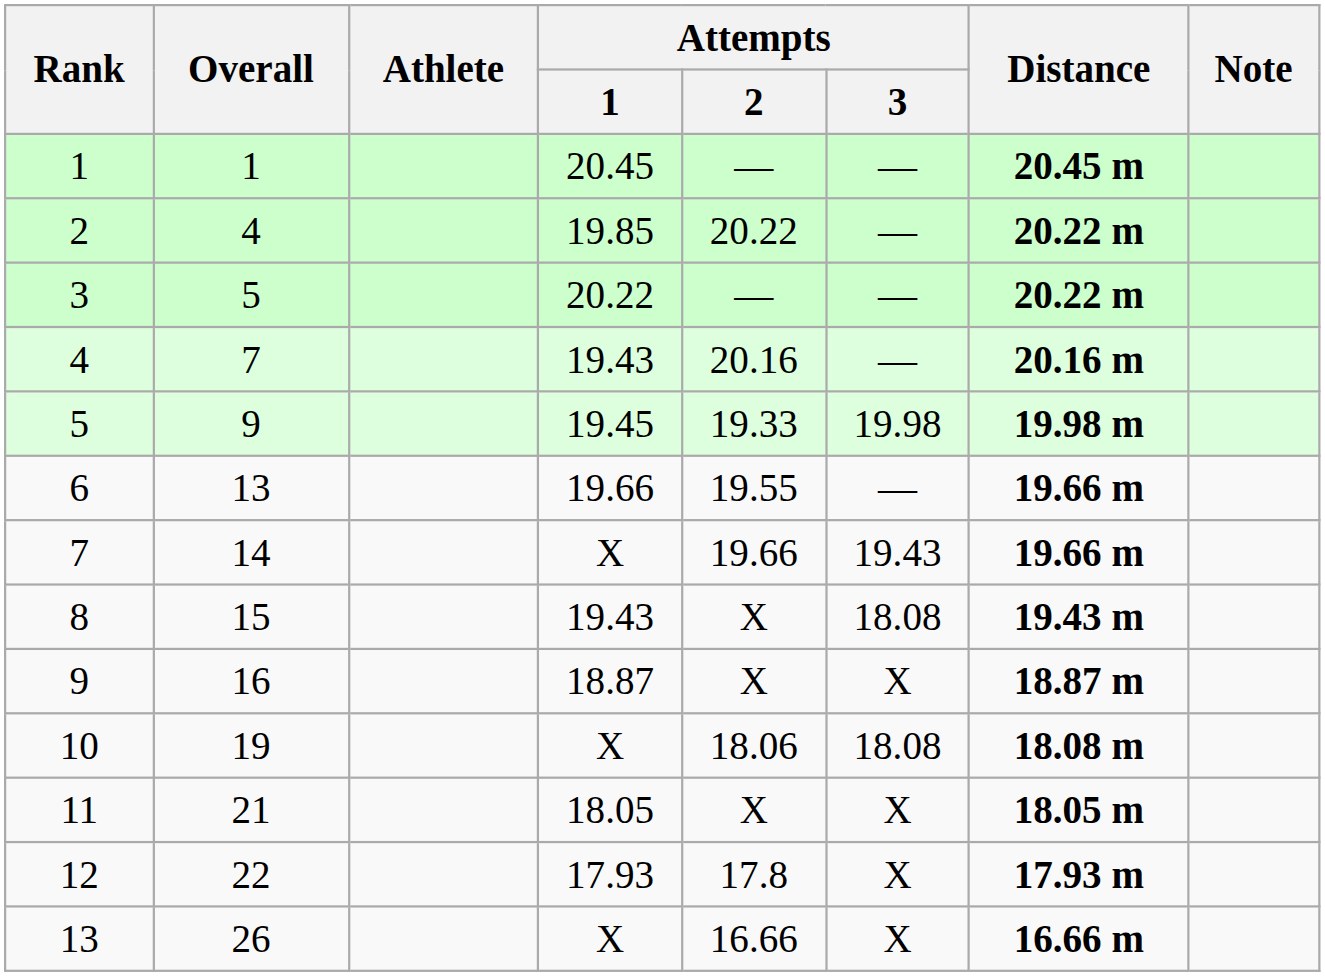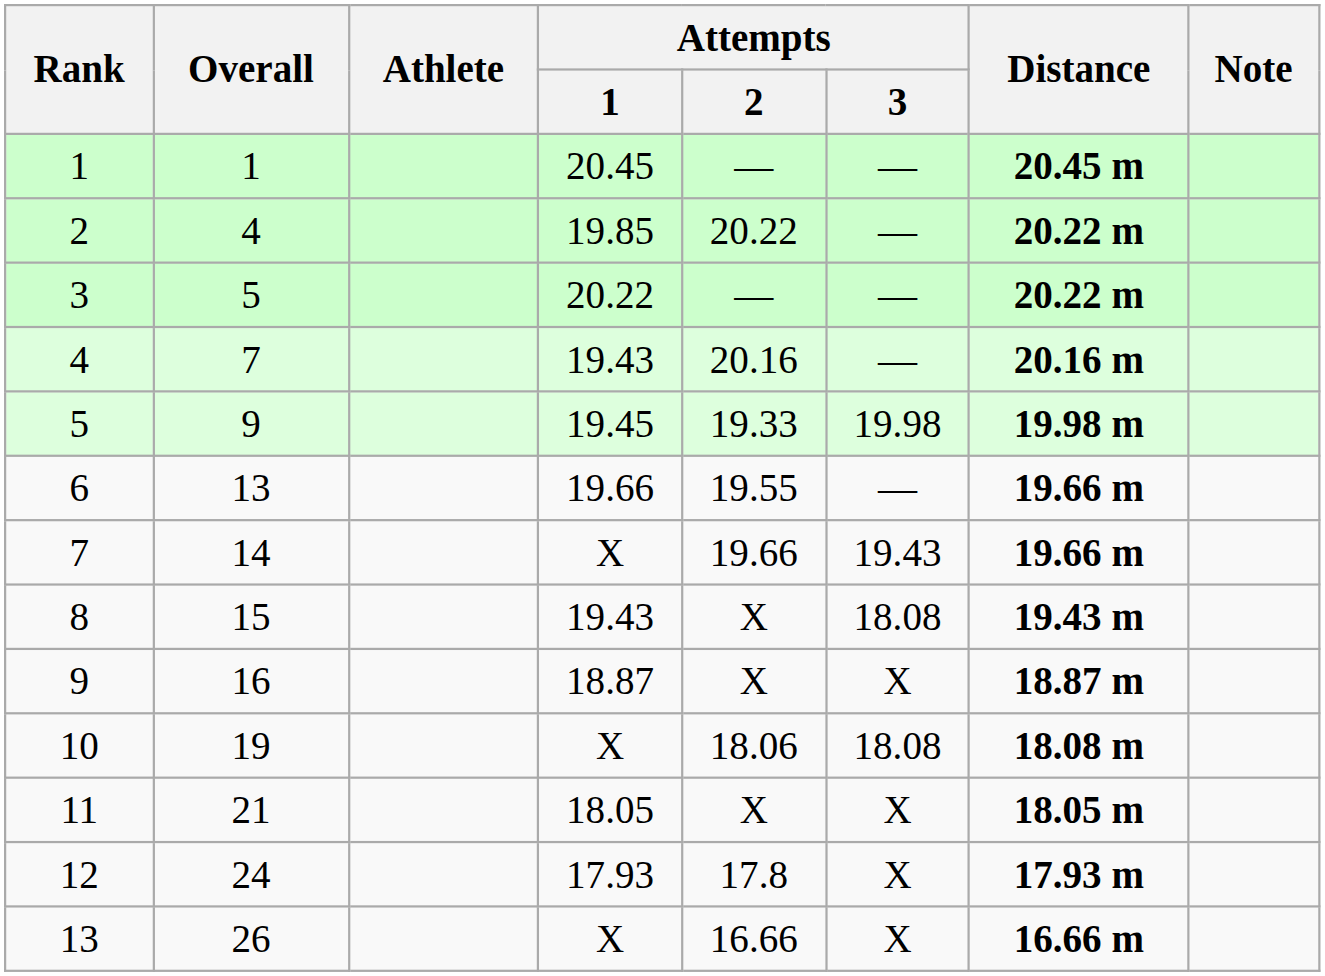12 | Overall: 22 -> 24
